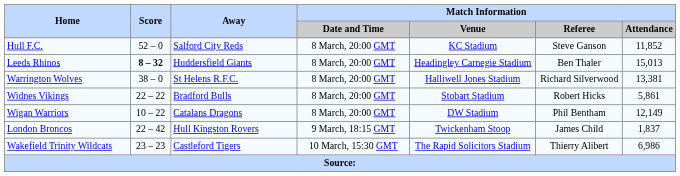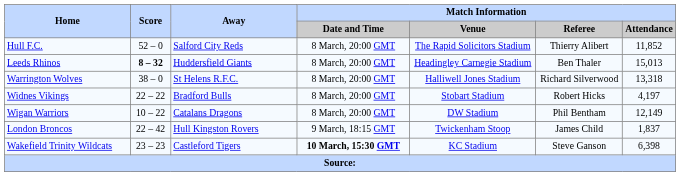Hull F.C. | Match Information / Venue: KC Stadium -> The Rapid Solicitors Stadium
Hull F.C. | Match Information / Referee: Steve Ganson -> Thierry Alibert
Warrington Wolves | Match Information / Attendance: 13,381 -> 13,318
Widnes Vikings | Match Information / Attendance: 5,861 -> 4,197
Wakefield Trinity Wildcats | Match Information / Date and Time: normal -> bold
Wakefield Trinity Wildcats | Match Information / Venue: The Rapid Solicitors Stadium -> KC Stadium
Wakefield Trinity Wildcats | Match Information / Referee: Thierry Alibert -> Steve Ganson
Wakefield Trinity Wildcats | Match Information / Attendance: 6,986 -> 6,398
